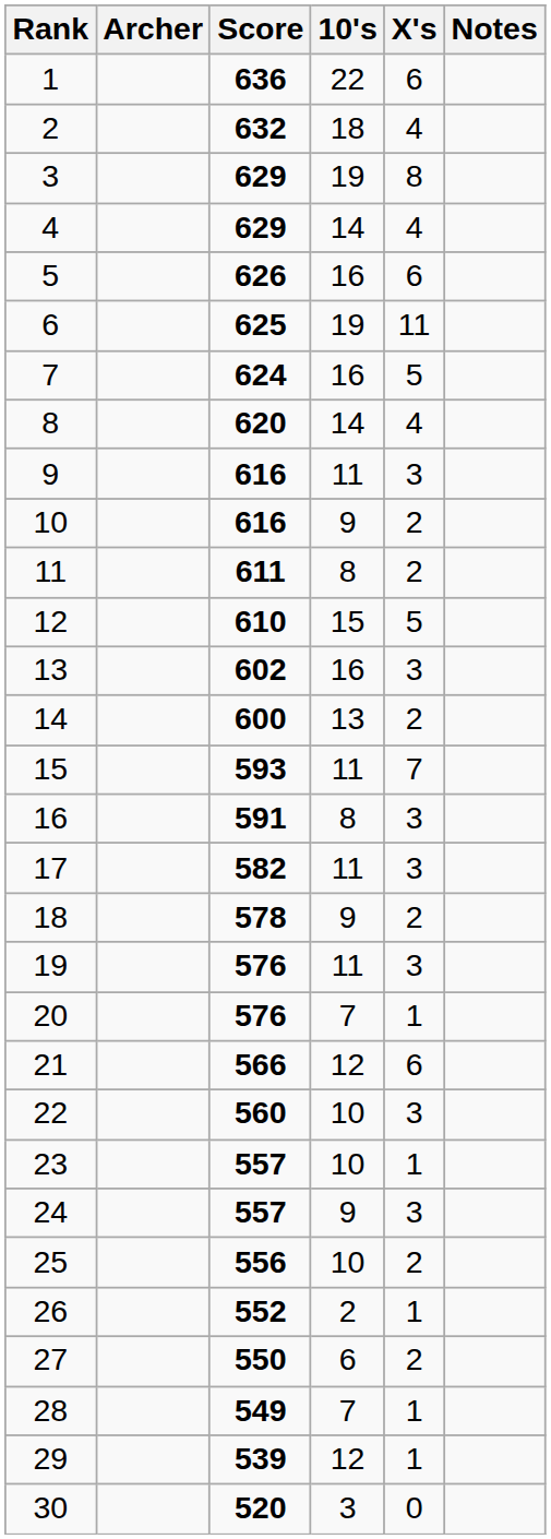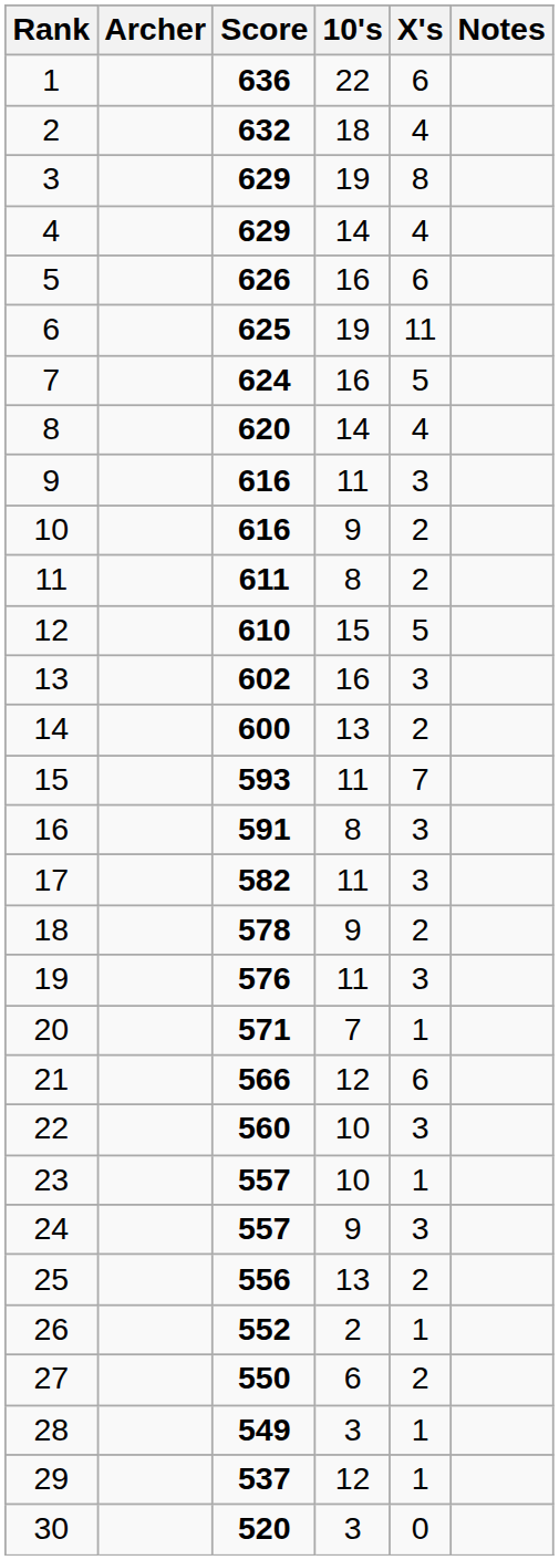20 | Score: 576 -> 571
25 | 10's: 10 -> 13
28 | 10's: 7 -> 3
29 | Score: 539 -> 537
